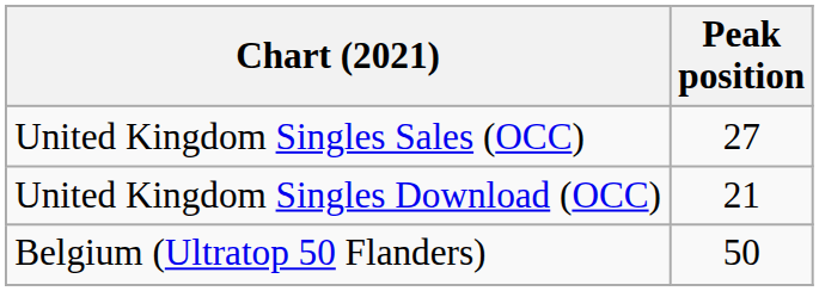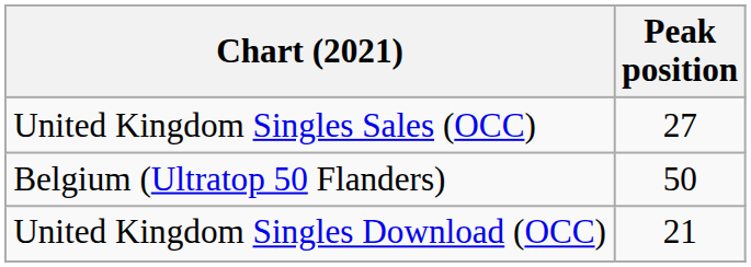rows swapped: United Kingdom Singles Download (OCC) <-> Belgium (Ultratop 50 Flanders)
